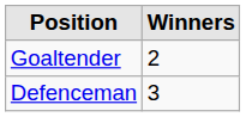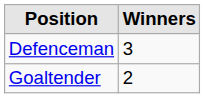rows swapped: Defenceman <-> Goaltender
